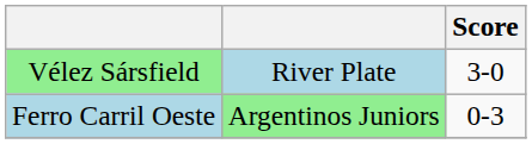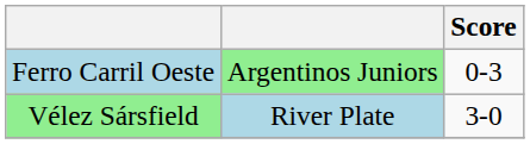rows swapped: Ferro Carril Oeste <-> Vélez Sársfield
